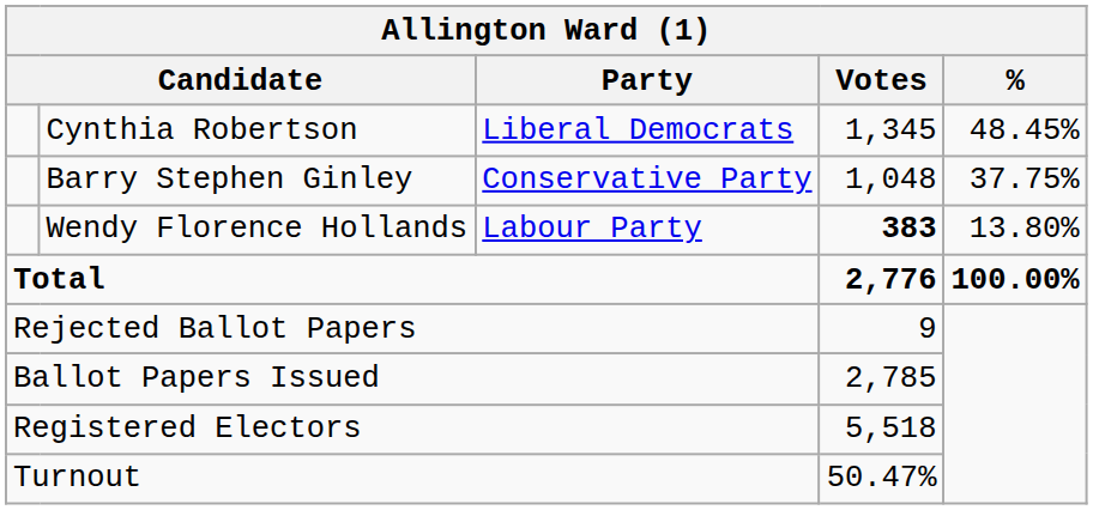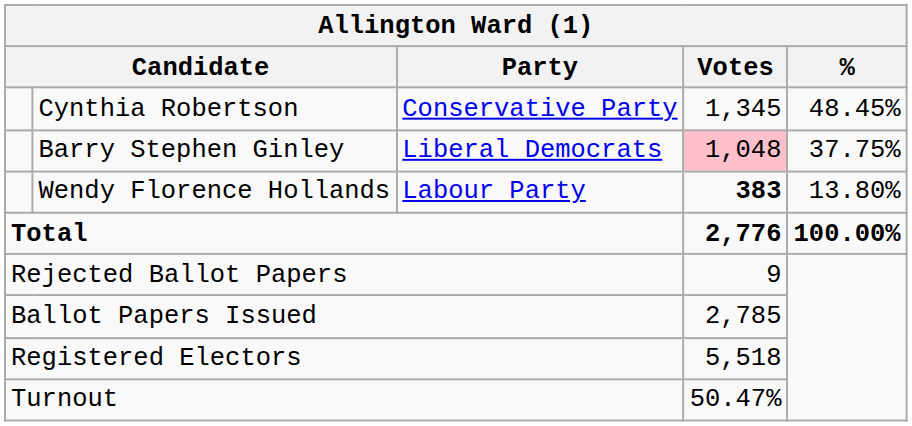Cynthia Robertson | Party: Liberal Democrats -> Conservative Party
Barry Stephen Ginley | Party: Conservative Party -> Liberal Democrats
Barry Stephen Ginley | Votes: no background -> pink background
